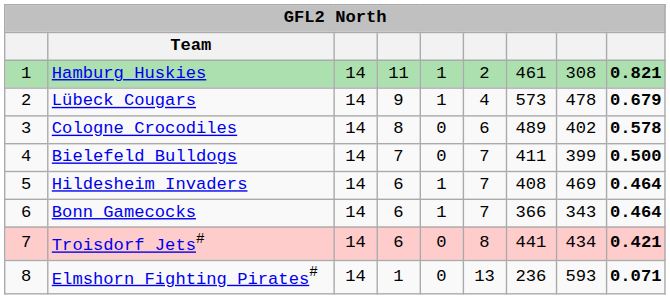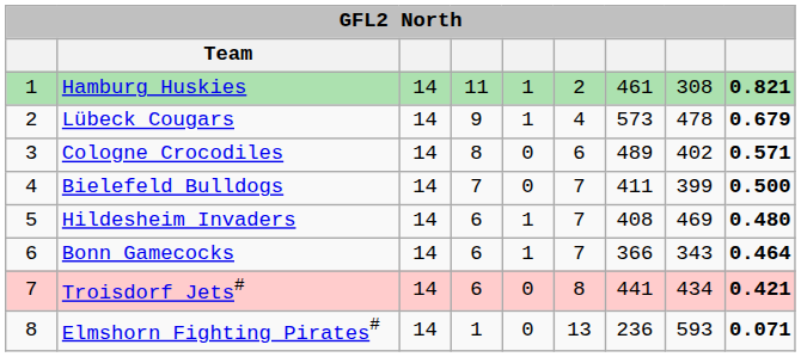Cologne Crocodiles | column 9: 0.578 -> 0.571
Hildesheim Invaders | column 9: 0.464 -> 0.480
